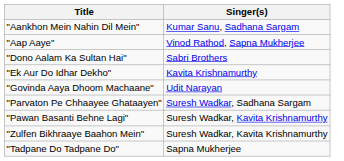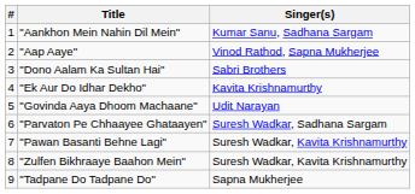+ column: # | 1 | 2 | 3 | 4 | 5 | 6 | 7 | 8 | 9
